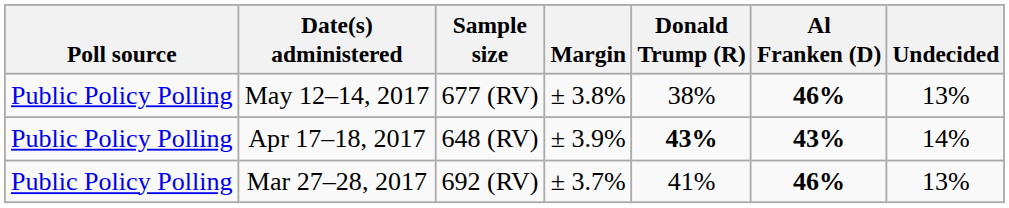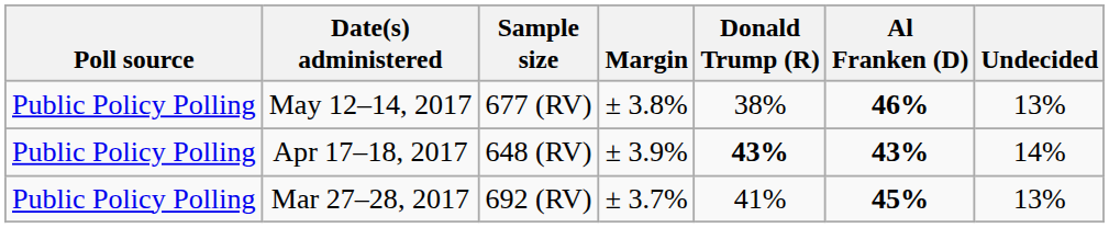Mar 27–28, 2017 | Al Franken (D): 46% -> 45%
